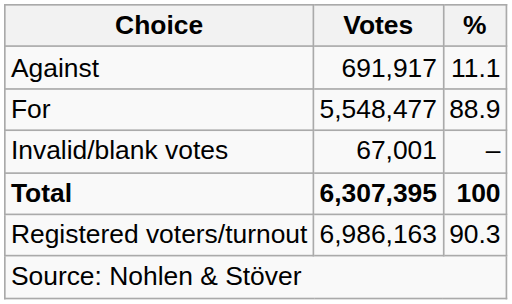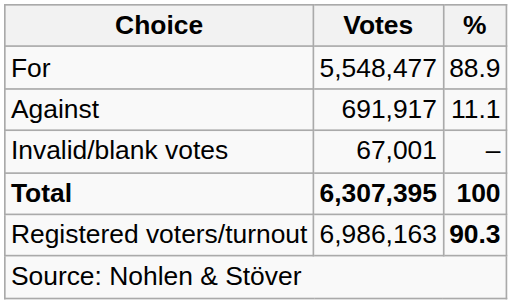rows swapped: For <-> Against
Registered voters/turnout | %: normal -> bold
